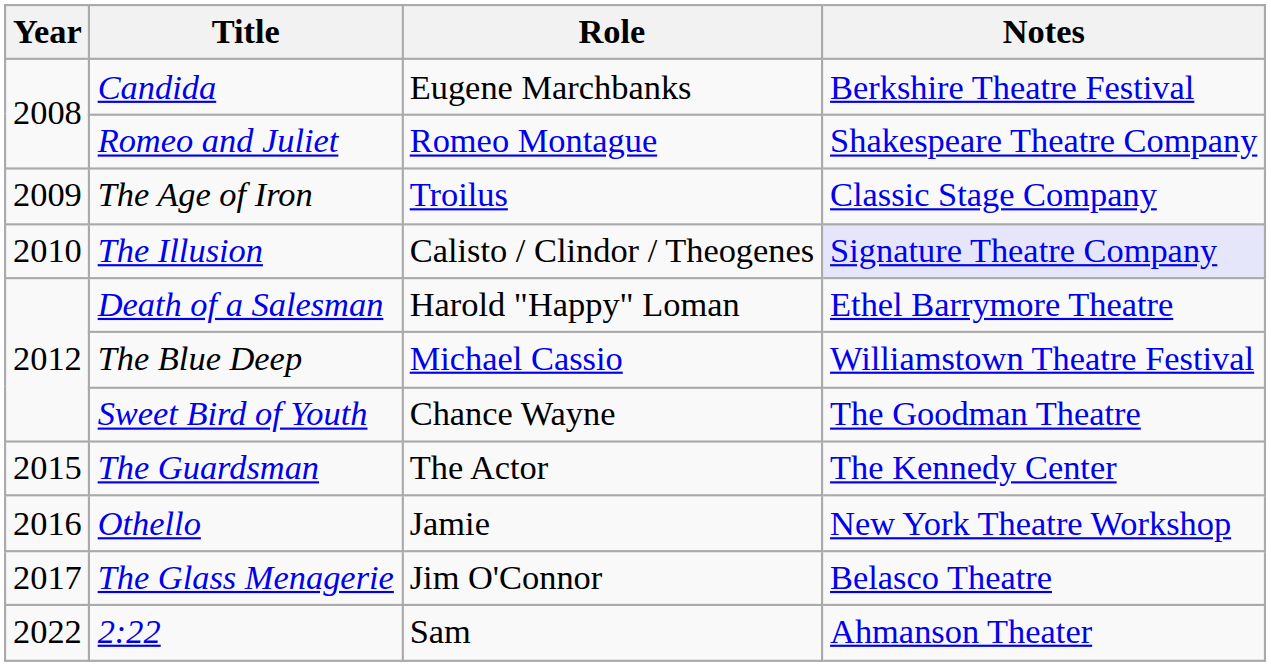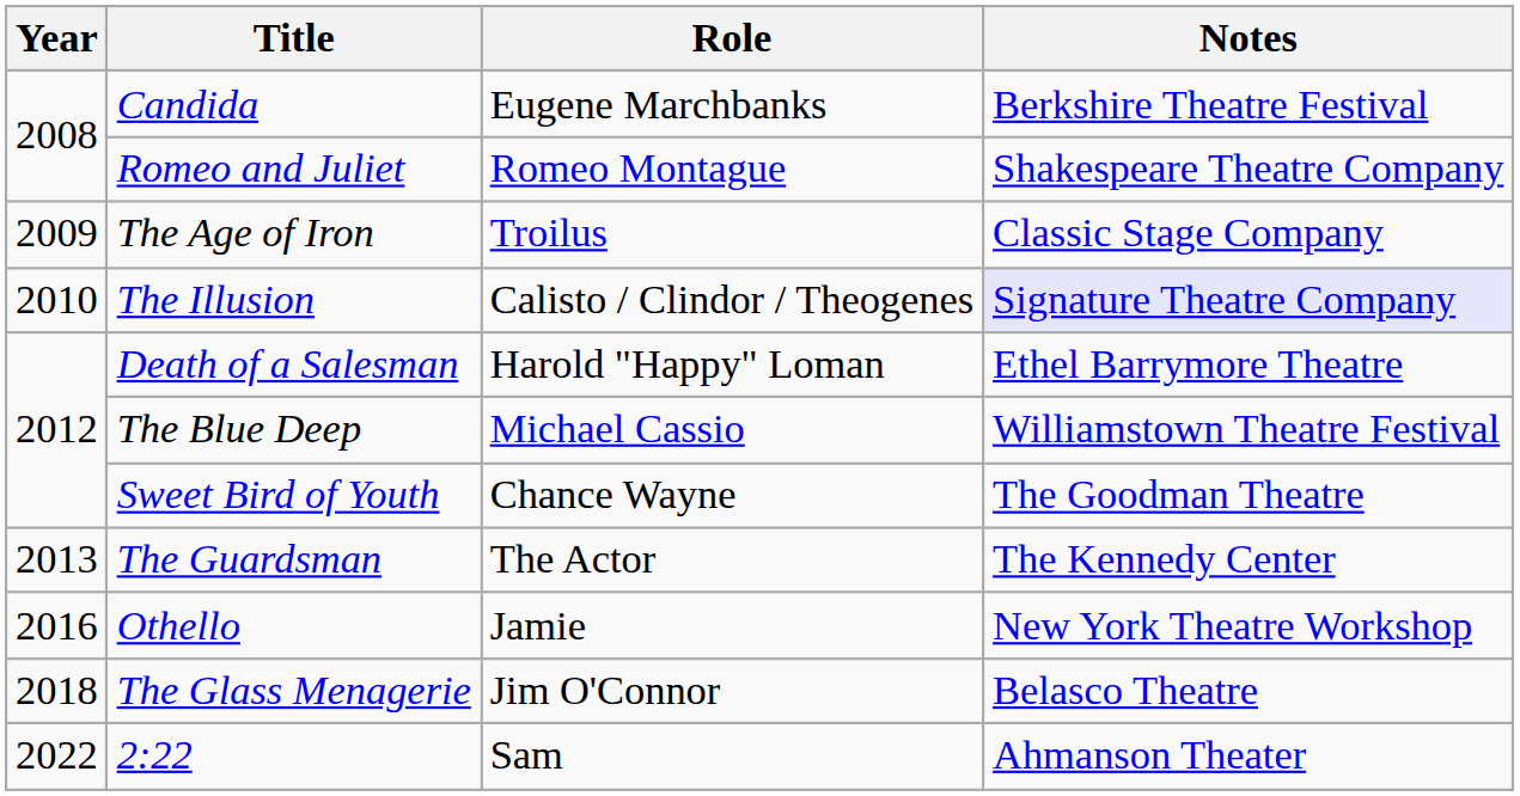The Guardsman | Year: 2015 -> 2013
The Glass Menagerie | Year: 2017 -> 2018
